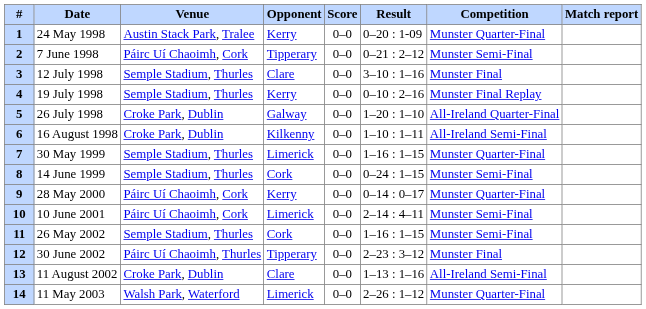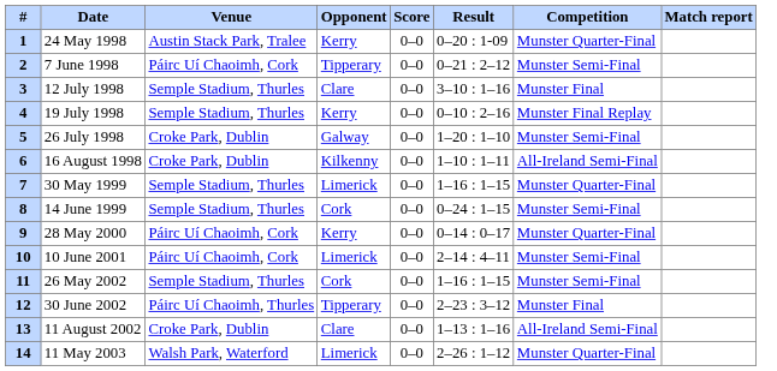26 July 1998 | Competition: All-Ireland Quarter-Final -> Munster Semi-Final
